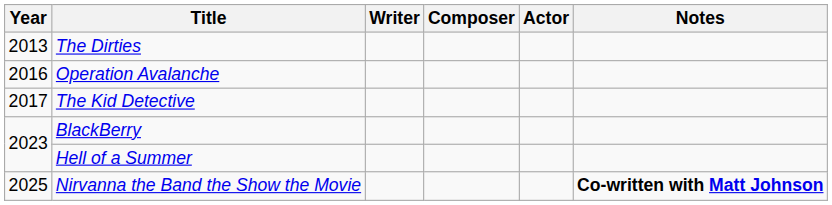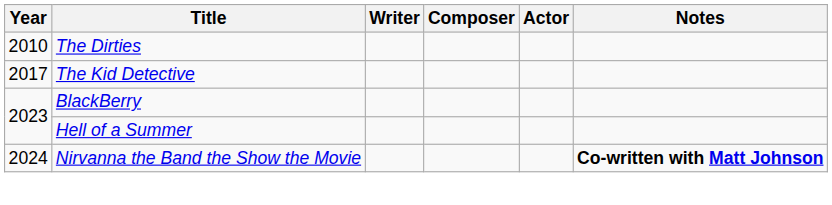The Dirties | Year: 2013 -> 2010
- row: 2016 | Operation Avalanche
Nirvanna the Band the Show the Movie | Year: 2025 -> 2024
